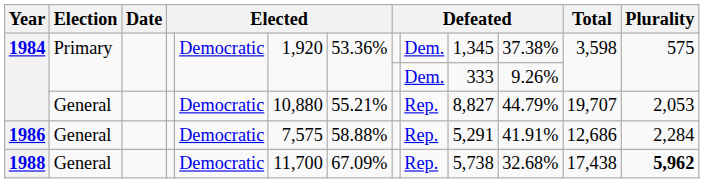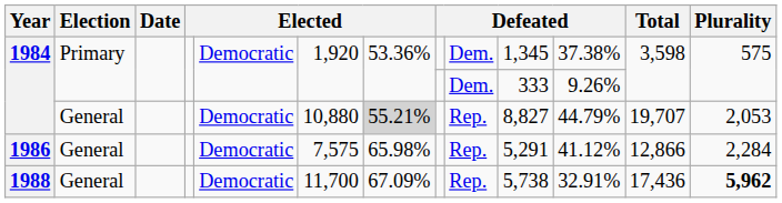1984 / General | column 7: no background -> lightgrey background
1986 | column 7: 58.88% -> 65.98%
1986 | column 11: 41.91% -> 41.12%
1986 | Total: 12,686 -> 12,866
1988 | column 11: 32.68% -> 32.91%
1988 | Total: 17,438 -> 17,436
